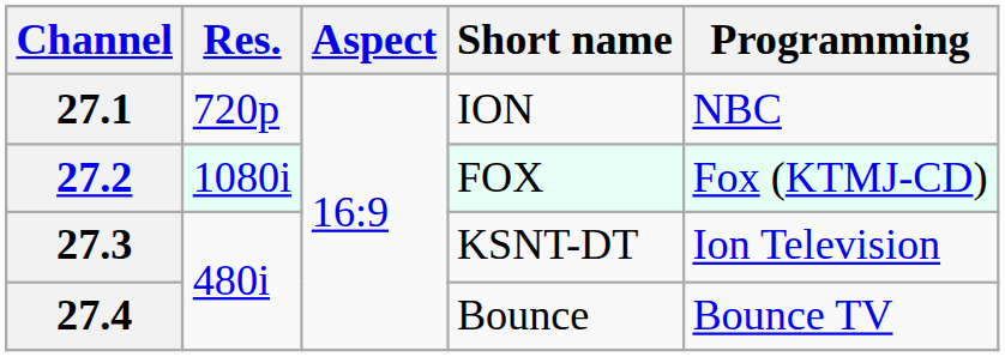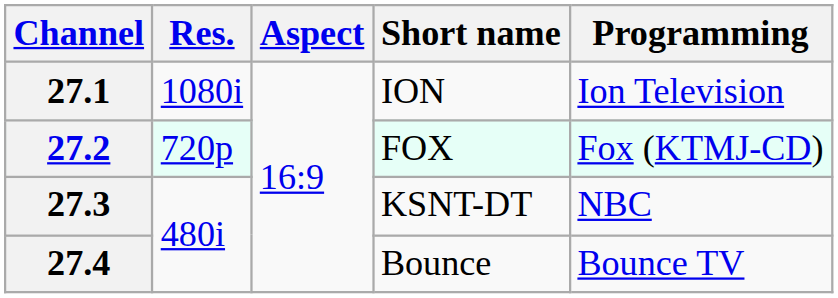27.1 | Res.: 720p -> 1080i
27.1 | Programming: NBC -> Ion Television
27.2 | Res.: 1080i -> 720p
27.3 | Programming: Ion Television -> NBC
